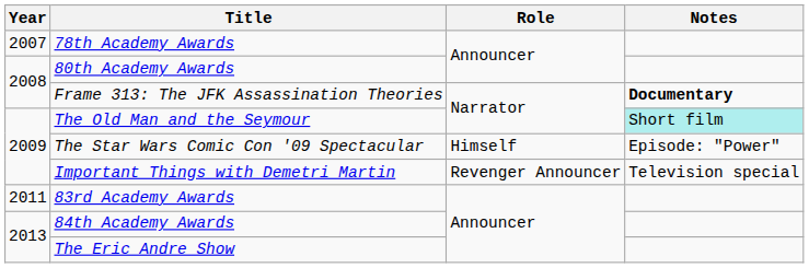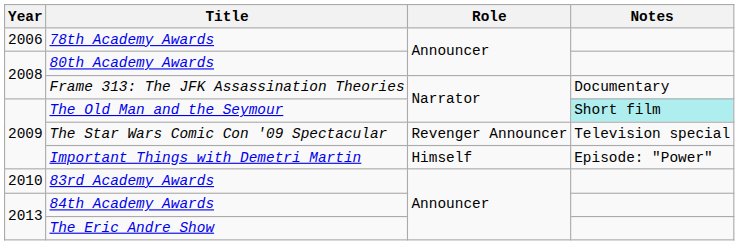78th Academy Awards | Year: 2007 -> 2006
Frame 313: The JFK Assassination Theories | Notes: bold -> normal
The Star Wars Comic Con '09 Spectacular | Role: Himself -> Revenger Announcer
The Star Wars Comic Con '09 Spectacular | Notes: Episode: "Power" -> Television special
Important Things with Demetri Martin | Role: Revenger Announcer -> Himself
Important Things with Demetri Martin | Notes: Television special -> Episode: "Power"
83rd Academy Awards | Year: 2011 -> 2010
